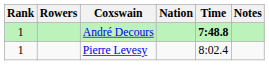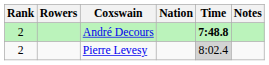André Decours | Rank: 1 -> 2
Pierre Levesy | Rank: 1 -> 2
Pierre Levesy | Time: no background -> lightgrey background
